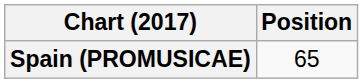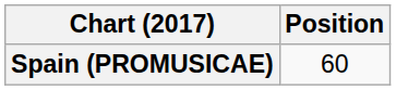Spain (PROMUSICAE) | Position: 65 -> 60
